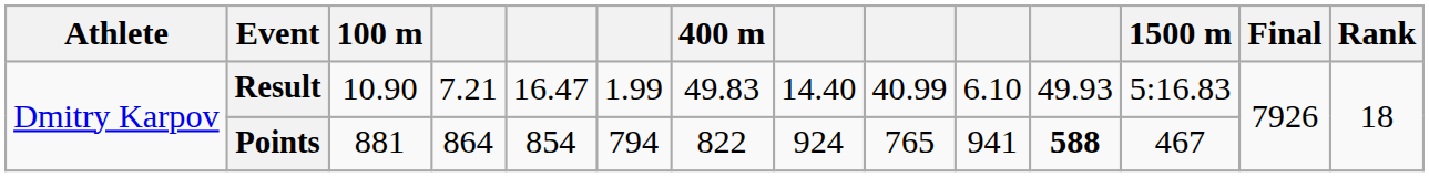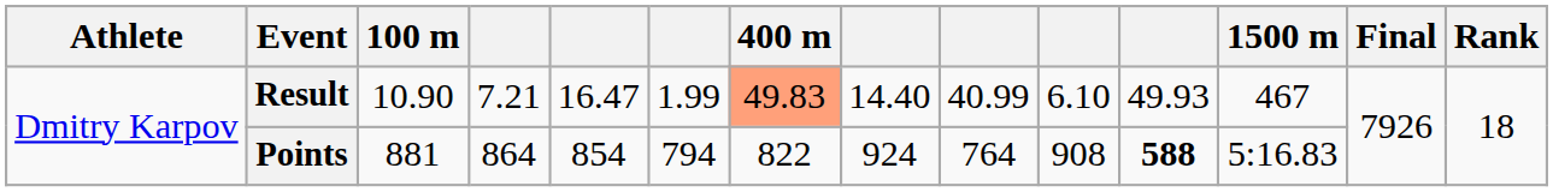Result | 400 m: no background -> lightsalmon background
Result | 1500 m: 5:16.83 -> 467
Points | column 9: 765 -> 764
Points | column 10: 941 -> 908
Points | 1500 m: 467 -> 5:16.83
